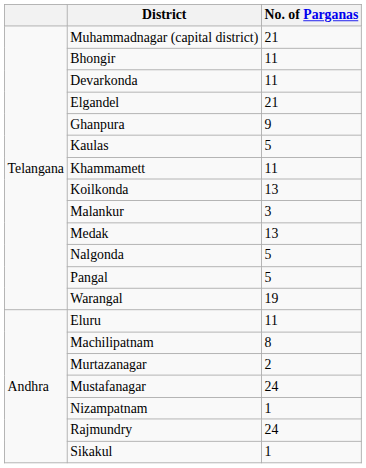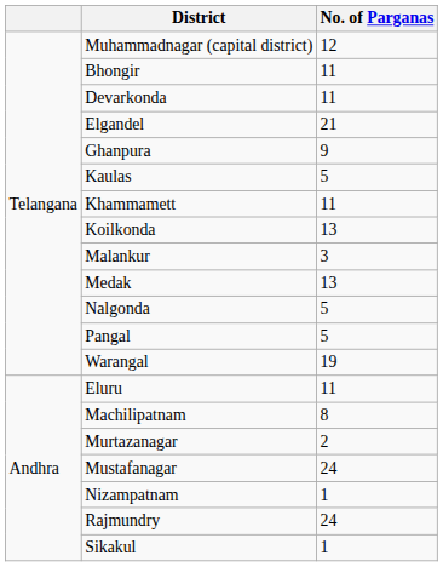Muhammadnagar (capital district) | No. of Parganas: 21 -> 12
